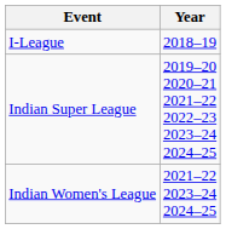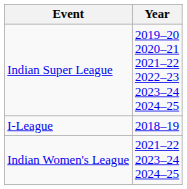rows swapped: I-League <-> Indian Super League
